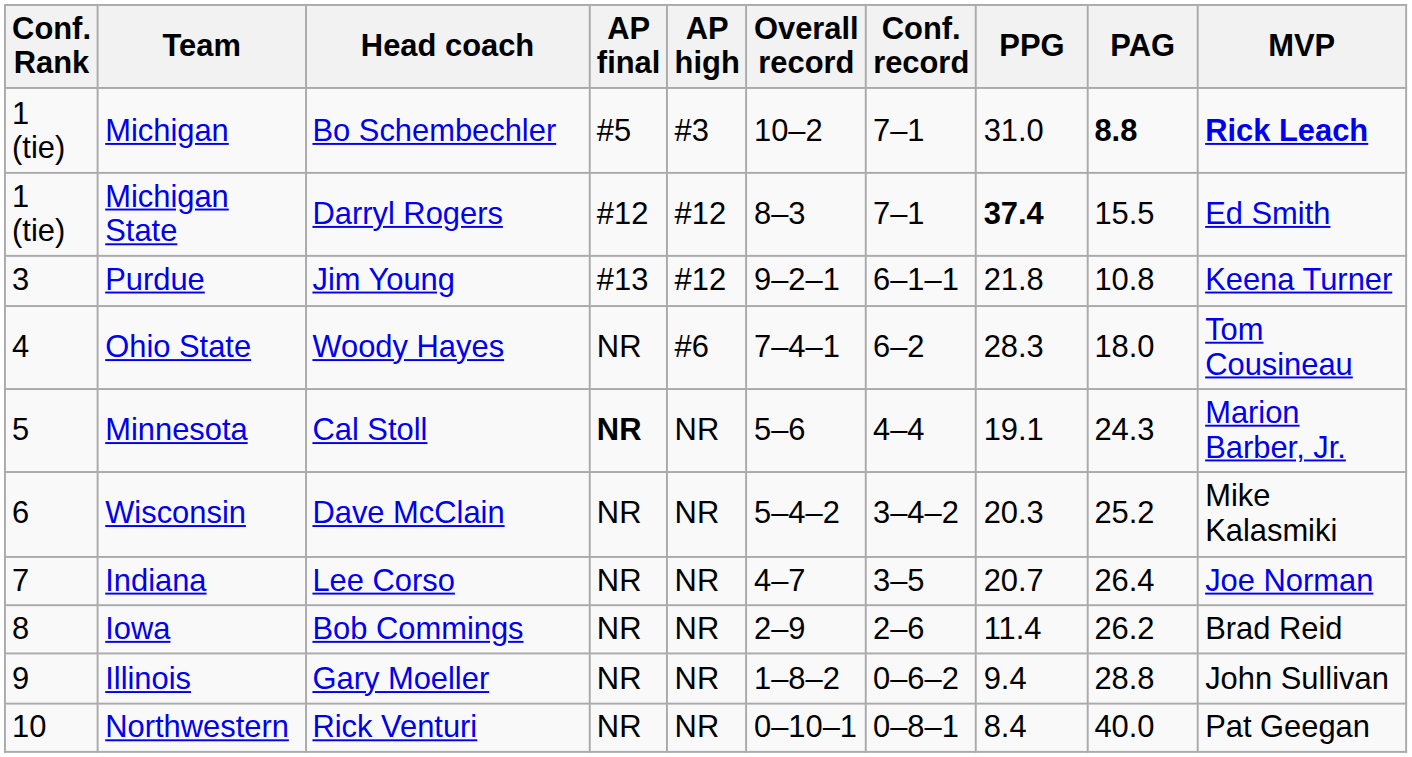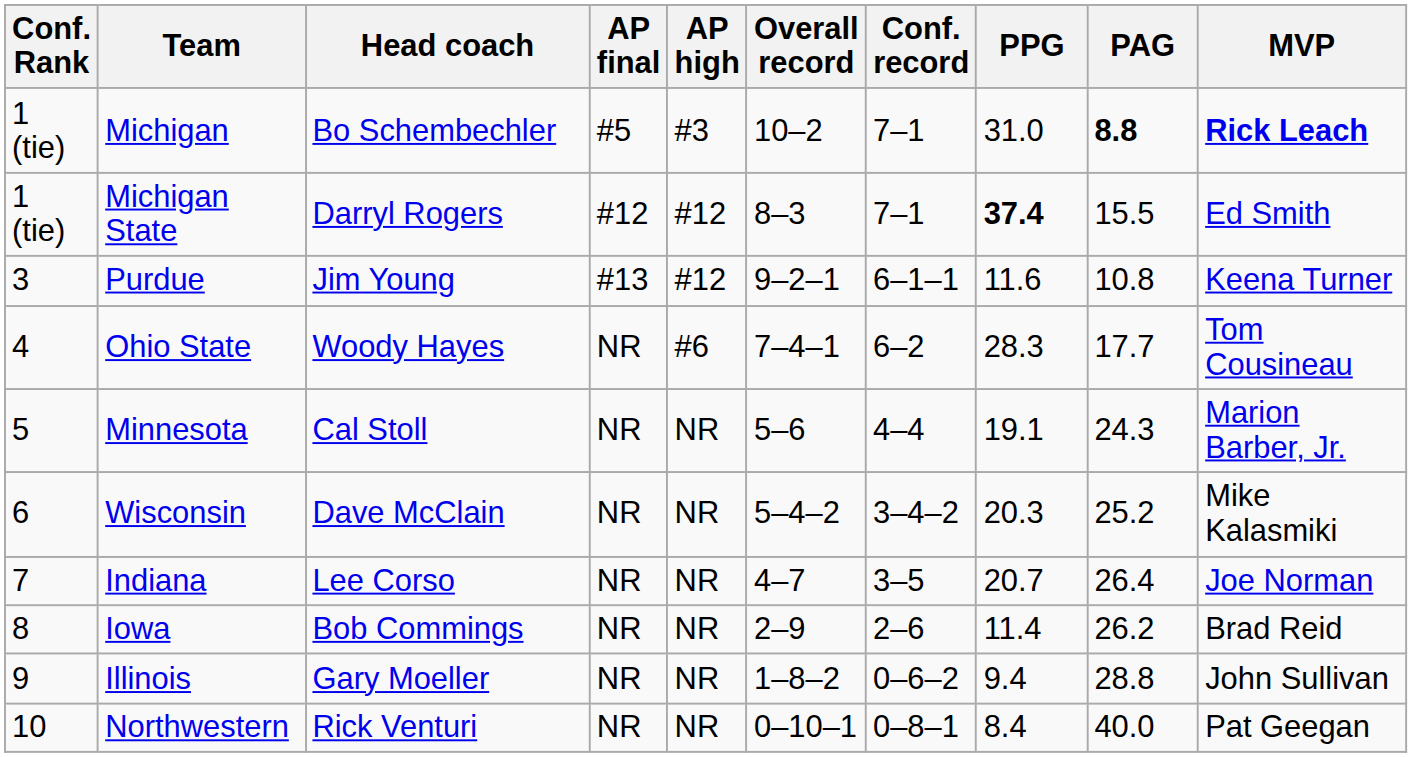Purdue | PPG: 21.8 -> 11.6
Ohio State | PAG: 18.0 -> 17.7
Minnesota | AP final: bold -> normal
